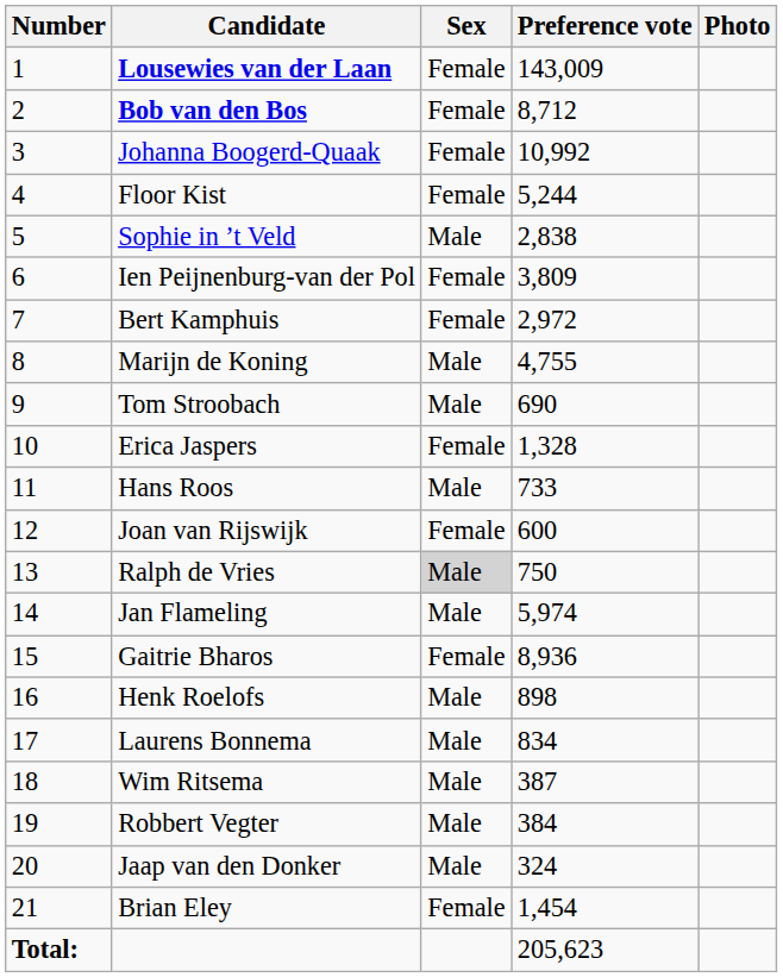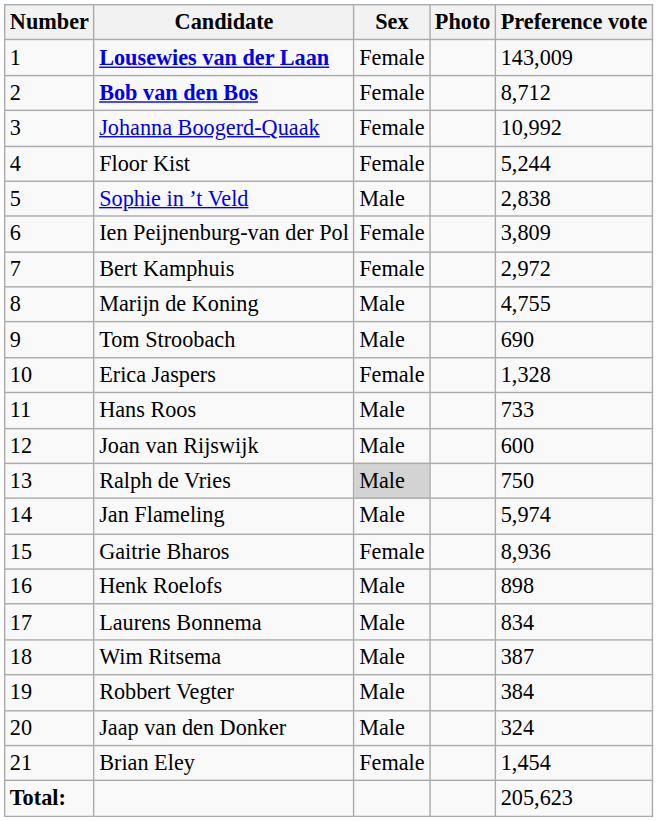columns swapped: Preference vote <-> Photo
Joan van Rijswijk | Sex: Female -> Male
